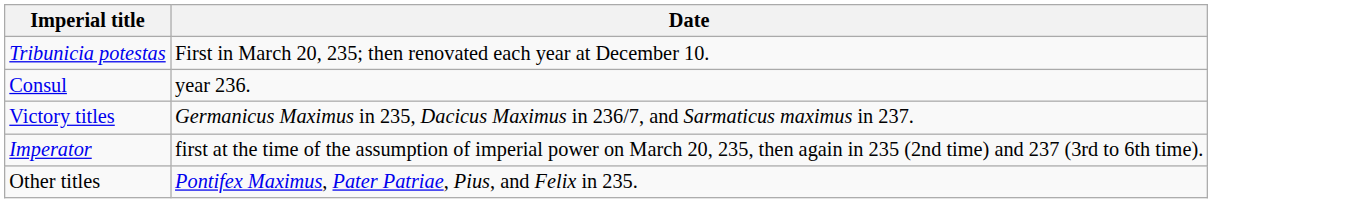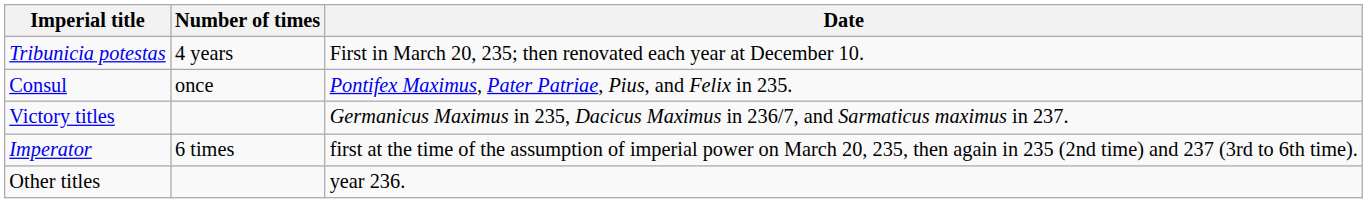+ column: Number of times | 4 years | once | 6 times
Consul | Date: year 236. -> Pontifex Maximus, Pater Patriae, Pius, and Felix in 235.
Other titles | Date: Pontifex Maximus, Pater Patriae, Pius, and Felix in 235. -> year 236.
